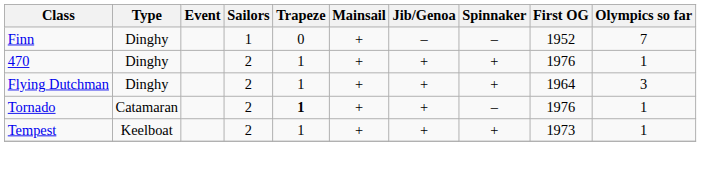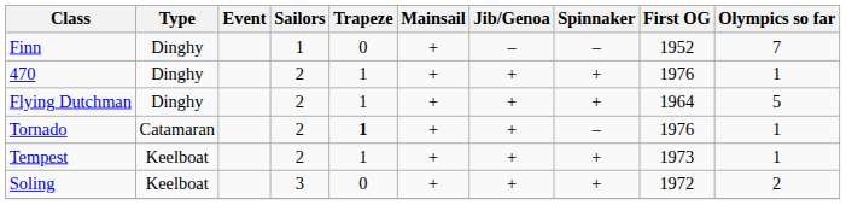Flying Dutchman | Olympics so far: 3 -> 5
+ row: Soling | Keelboat | 3 | 0 | + | + | + | 1972 | 2
